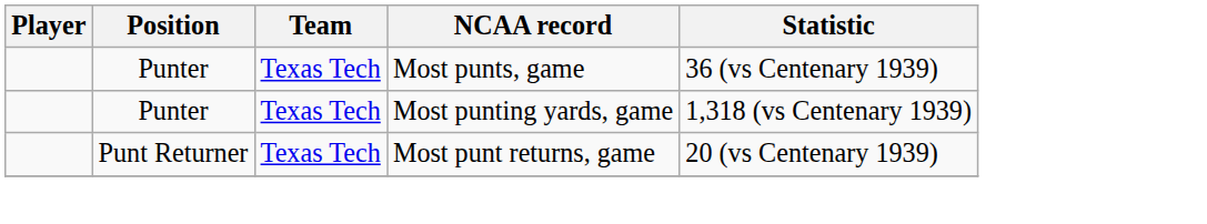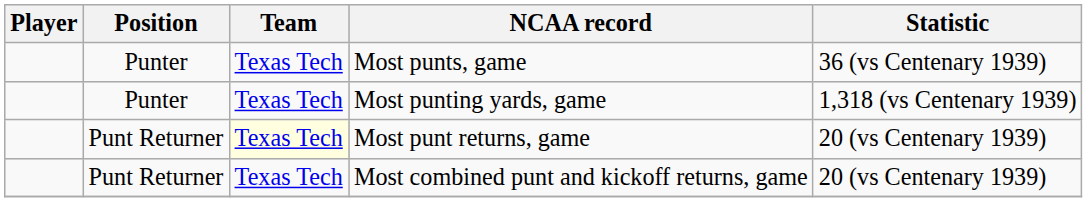Most punt returns, game | Team: no background -> lightyellow background
+ row: Punt Returner | Texas Tech | Most combined punt and kickoff returns, game | 20 (vs Centenary 1939)
